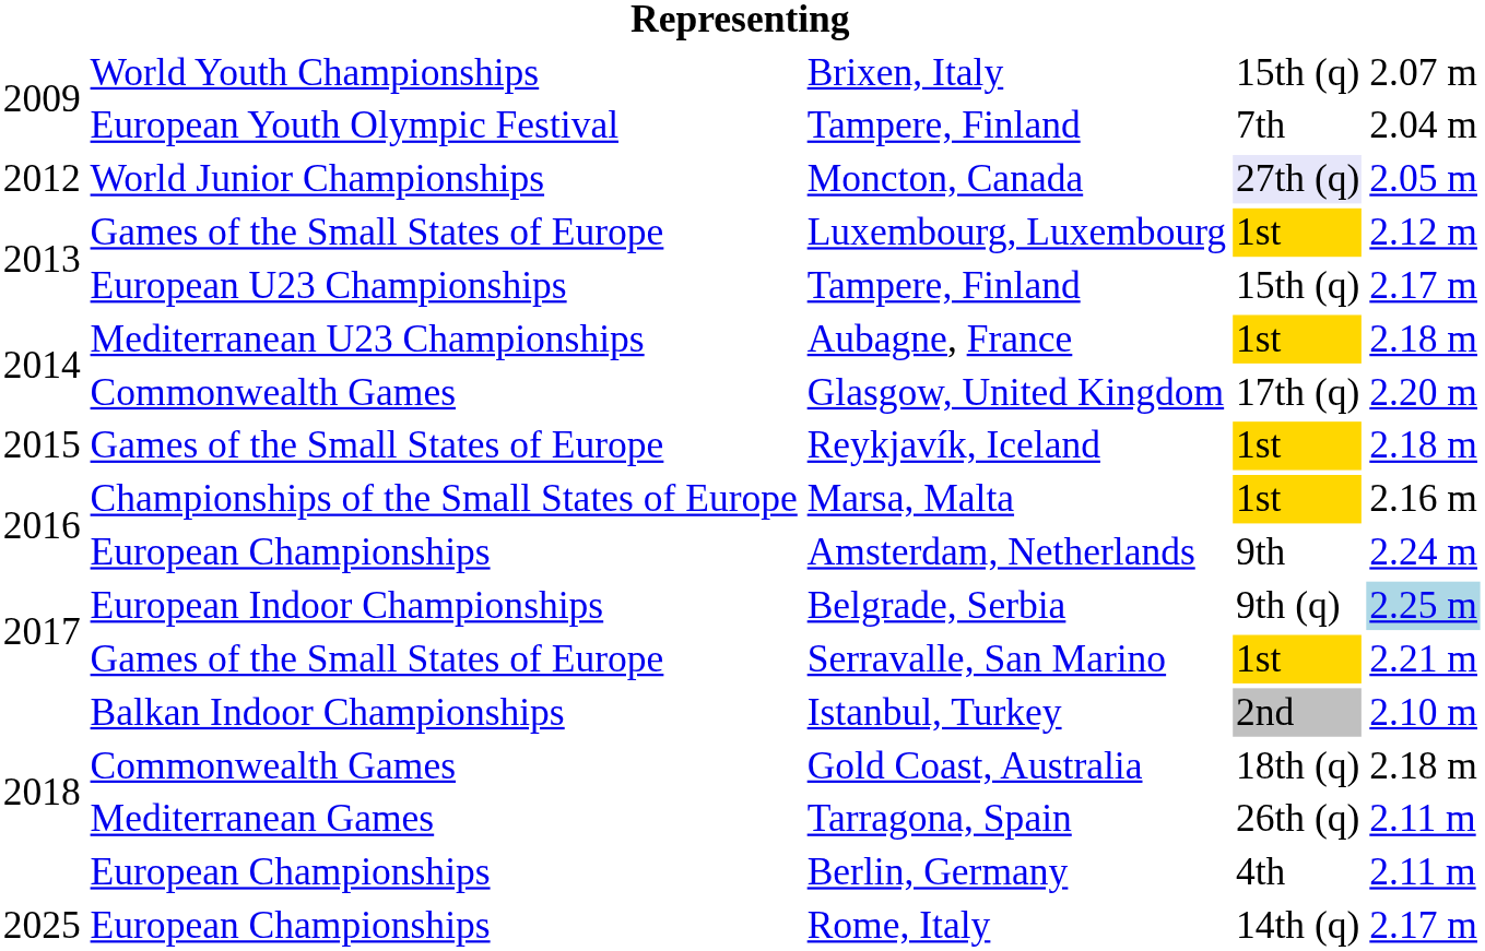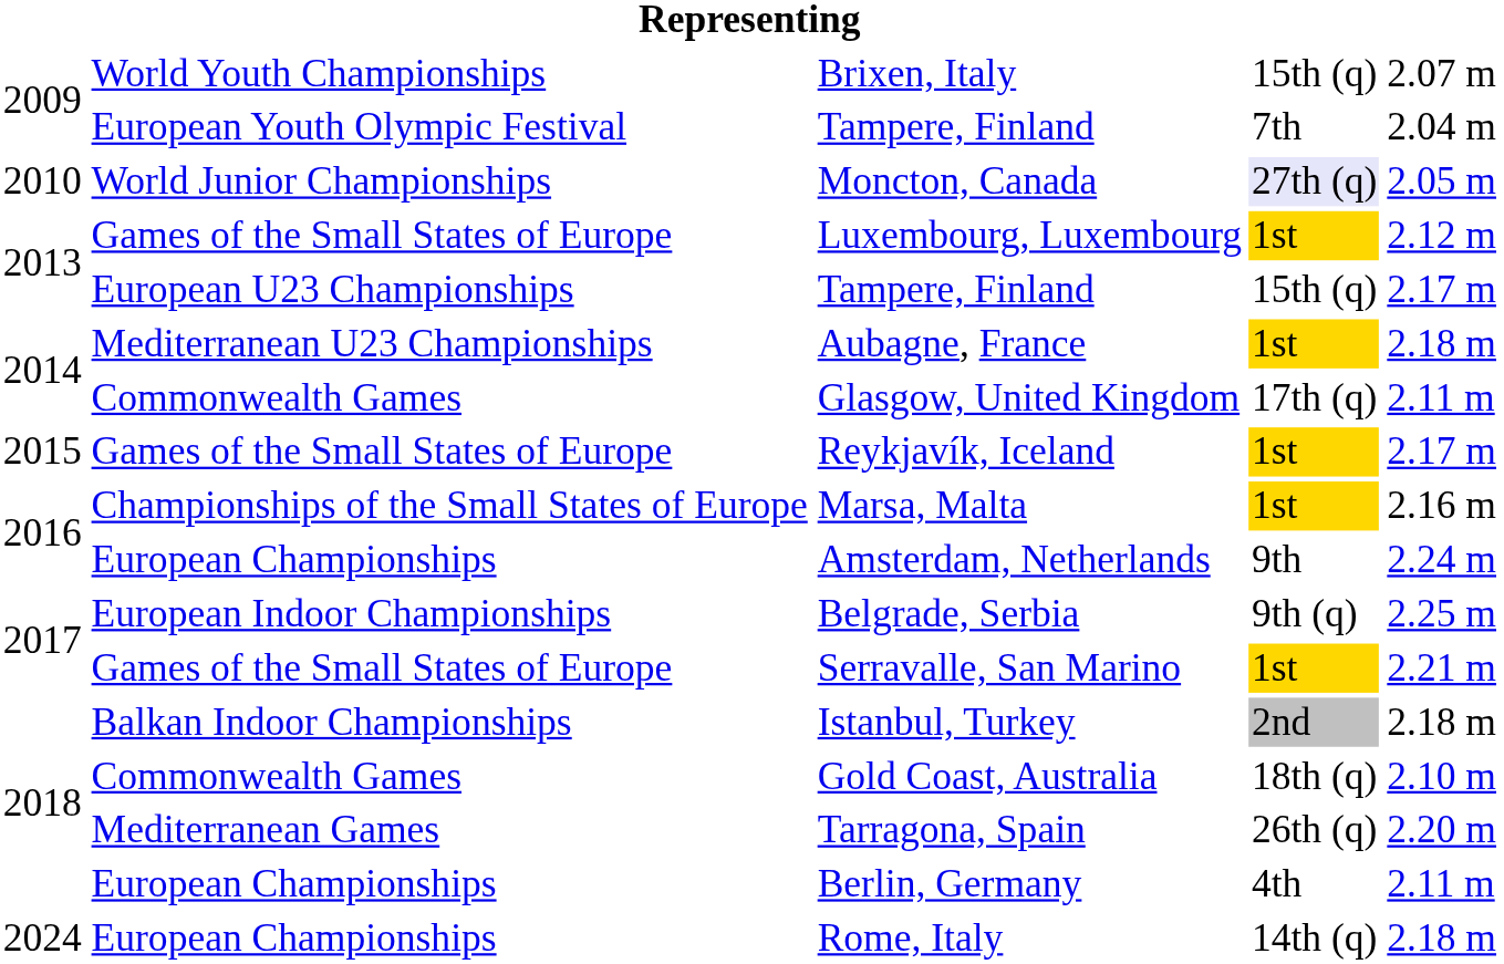Moncton, Canada | column 1: 2012 -> 2010
Glasgow, United Kingdom | column 5: 2.20 m -> 2.11 m
Reykjavík, Iceland | column 5: 2.18 m -> 2.17 m
Belgrade, Serbia | column 5: lightblue background -> no background
Istanbul, Turkey | column 5: 2.10 m -> 2.18 m
Gold Coast, Australia | column 5: 2.18 m -> 2.10 m
Tarragona, Spain | column 5: 2.11 m -> 2.20 m
Rome, Italy | column 1: 2025 -> 2024
Rome, Italy | column 5: 2.17 m -> 2.18 m
